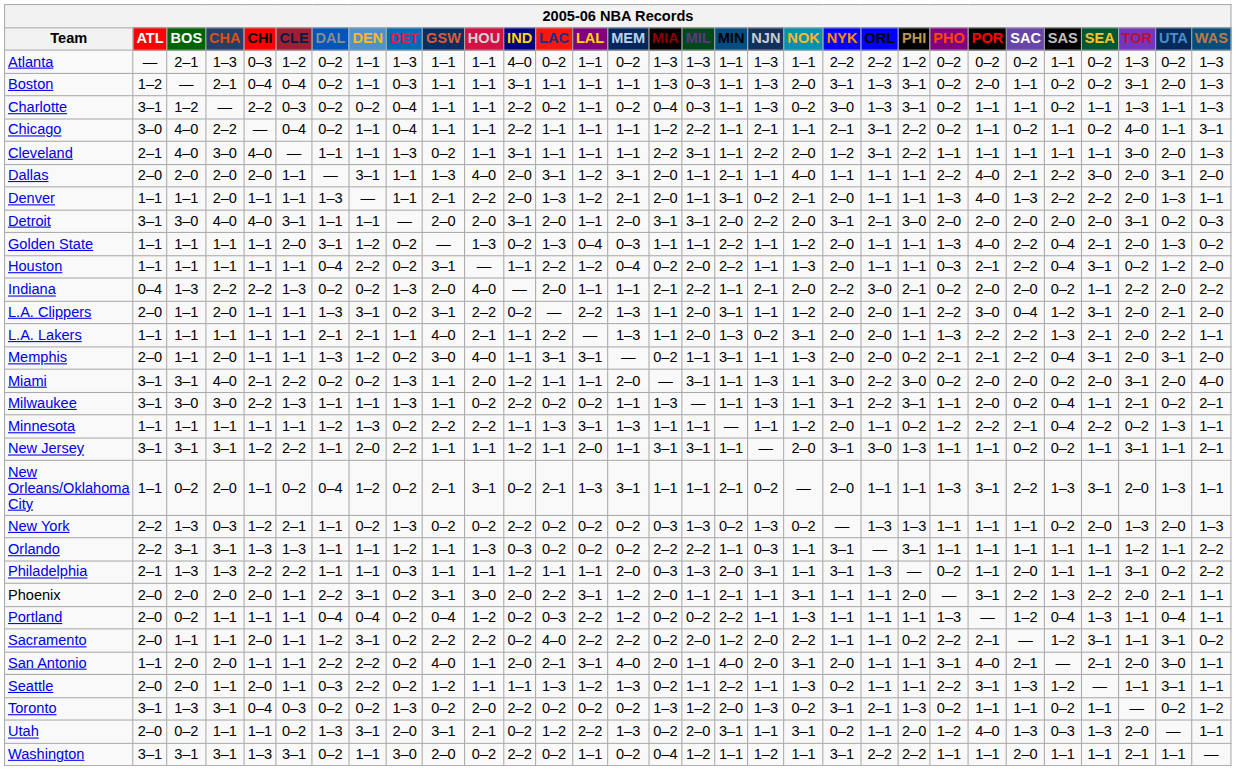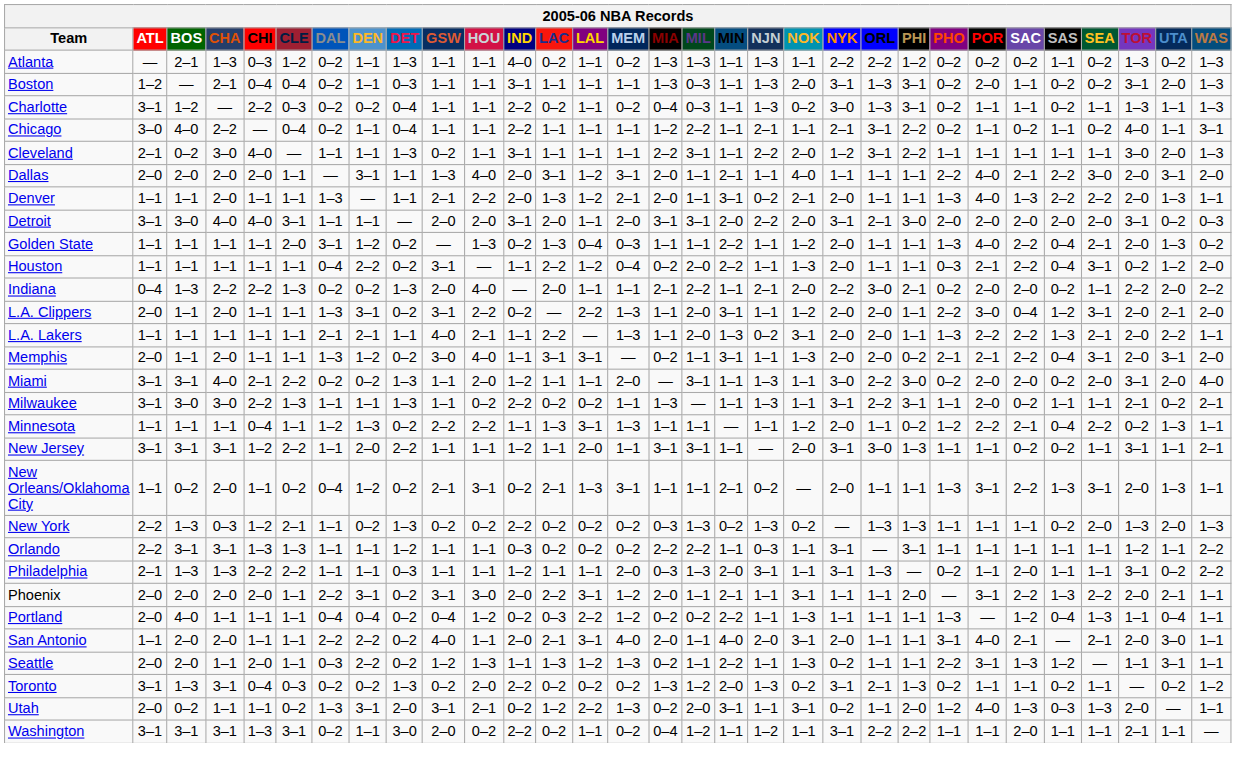Cleveland | BOS: 4–0 -> 0–2
Milwaukee | SAS: 0–4 -> 1–1
Minnesota | CHI: 1–1 -> 0–4
Orlando | HOU: 1–3 -> 1–1
Portland | BOS: 0–2 -> 4–0
- row: Sacramento | 2–0 | 1–1 | 1–1 | 2–0 | 1–1 | 1–2 | 3–1 | 0–2 | 2–2 | 2–2 | 0–2 | 4–0 | 2–2 | 2–2 | 0–2 | 2–0 | 1–2 | 2–0 | 2–2 | 1–1 | 1–1 | 0–2 | 2–2 | 2–1 | — | 1–2 | 3–1 | 1–1 | 3–1 | 0–2
Seattle | HOU: 1–1 -> 1–3
